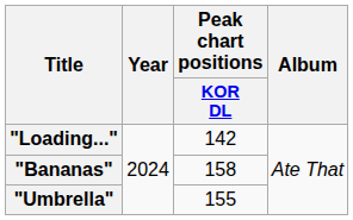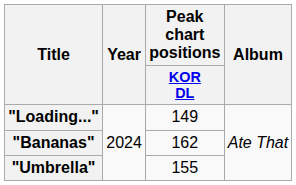"Loading..." | Peak chart positions / KOR DL: 142 -> 149
"Bananas" | Peak chart positions / KOR DL: 158 -> 162
